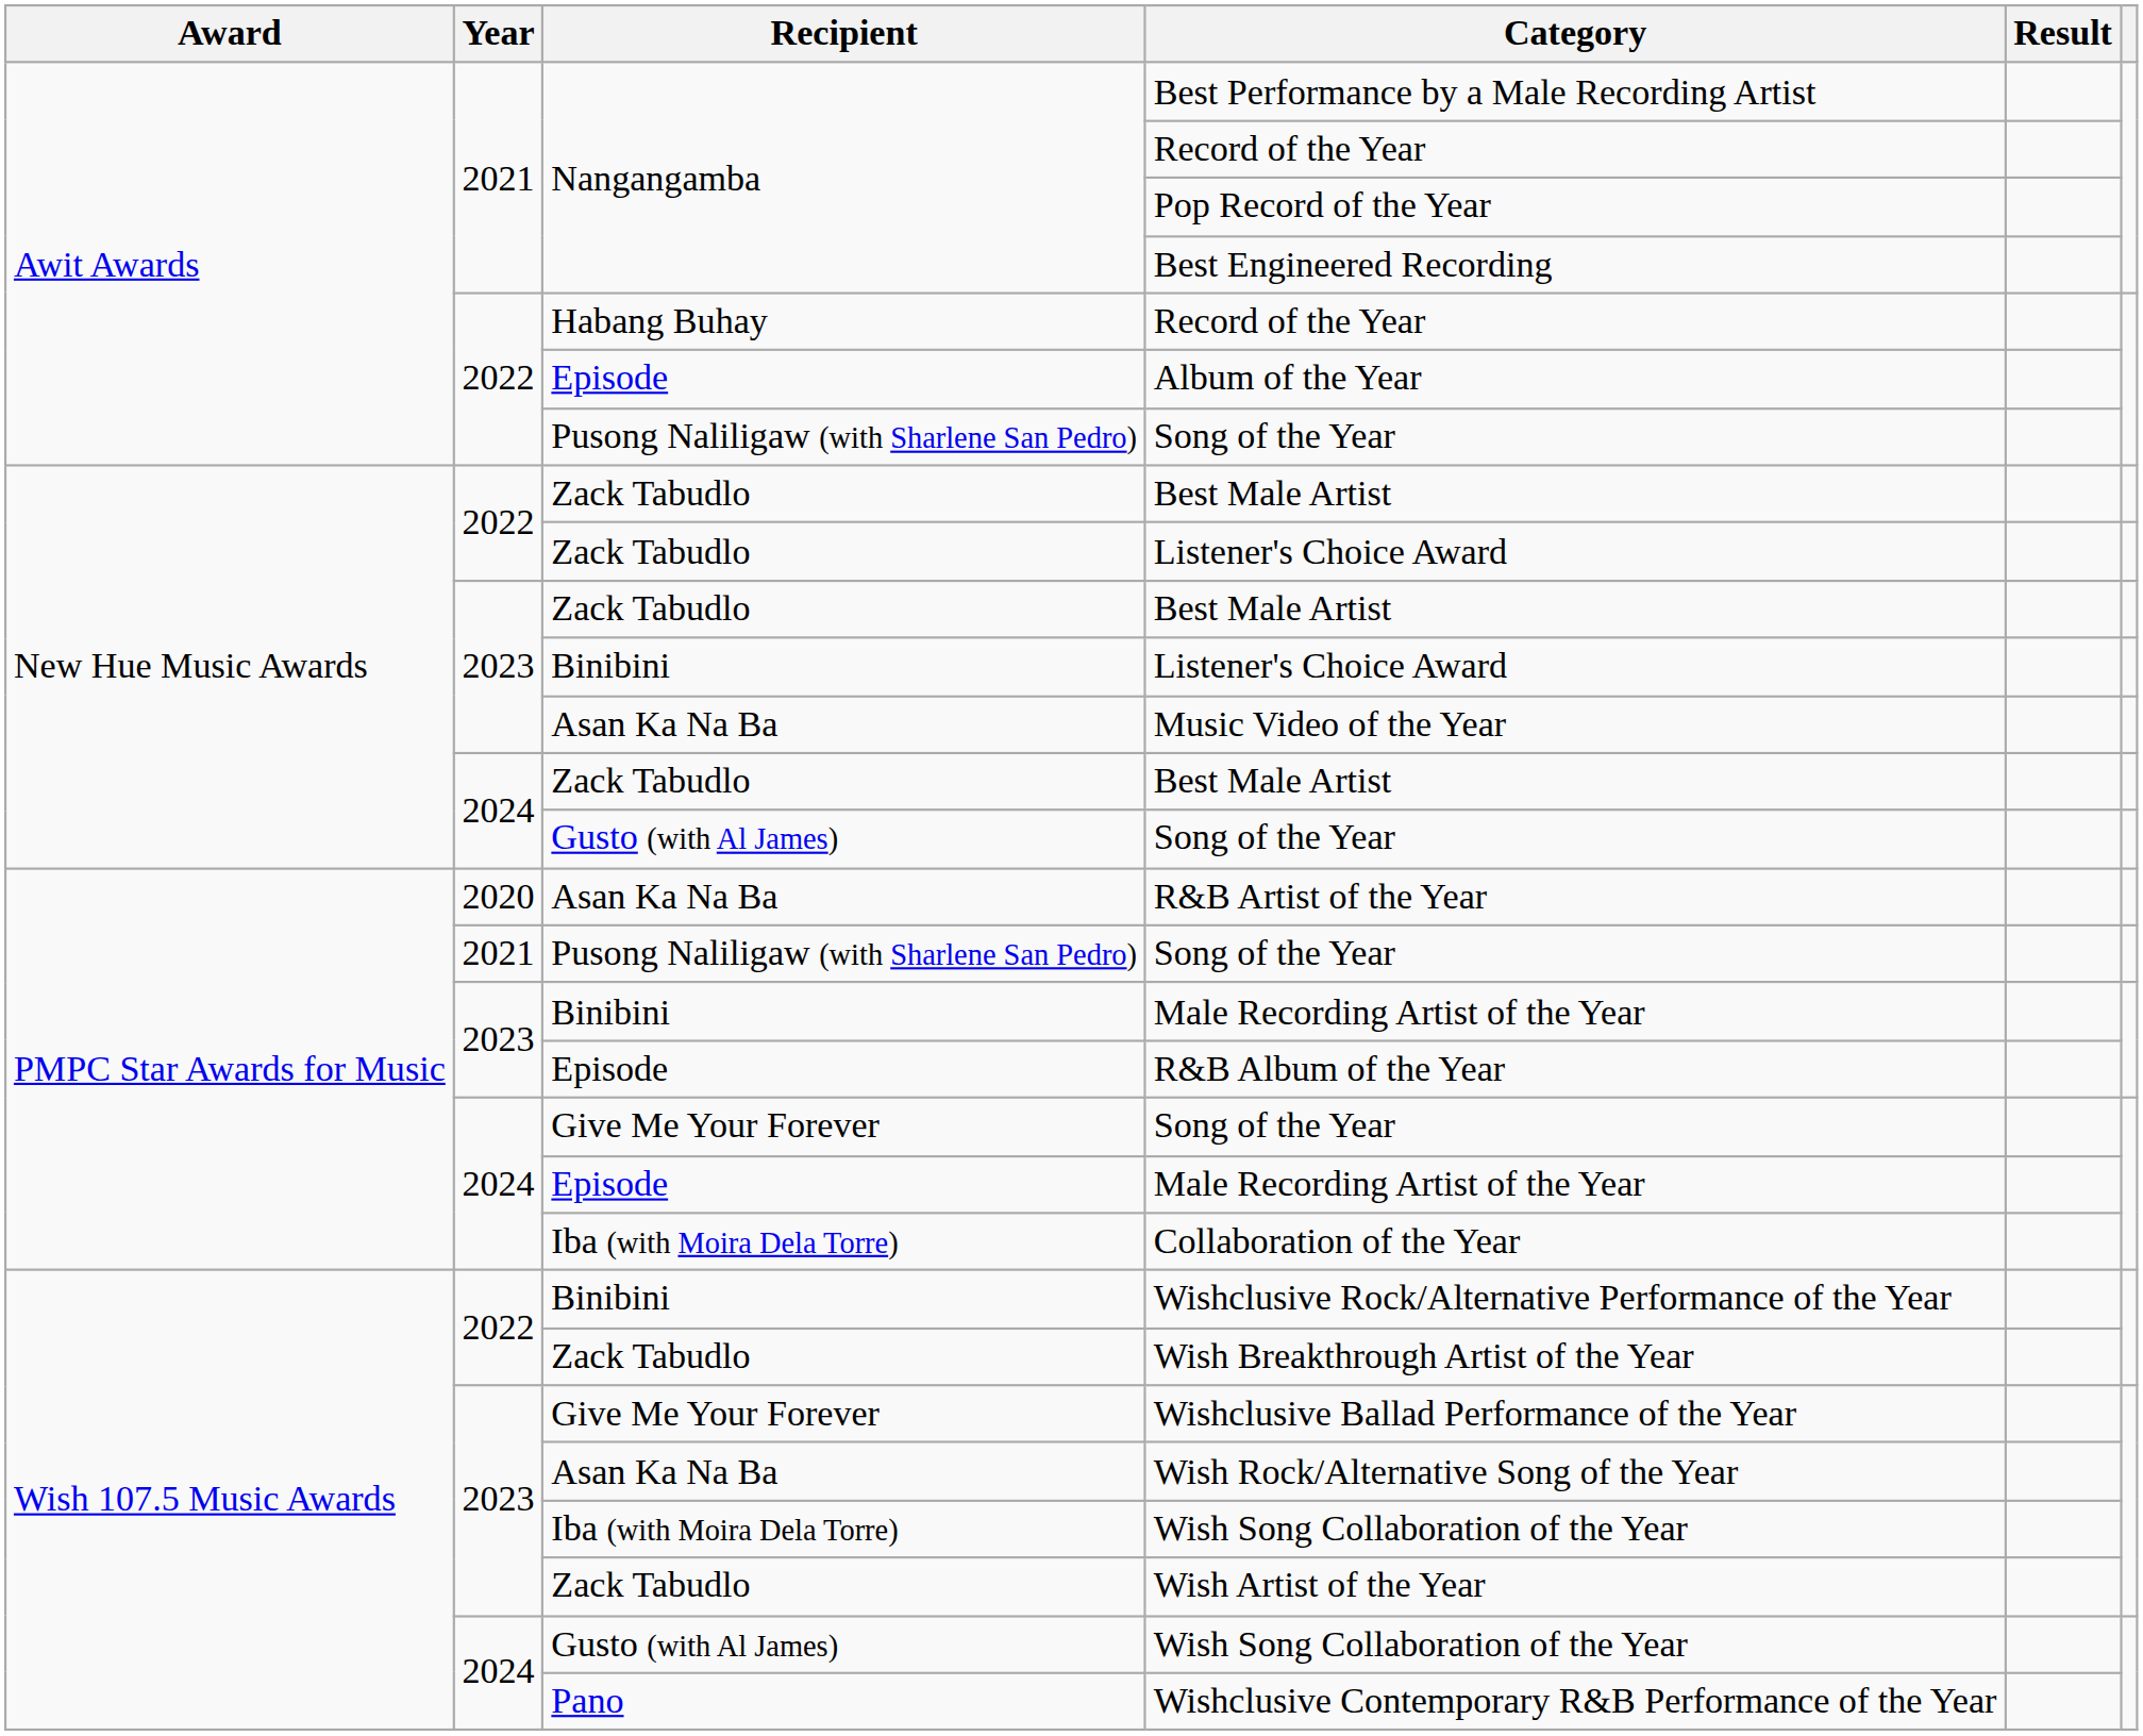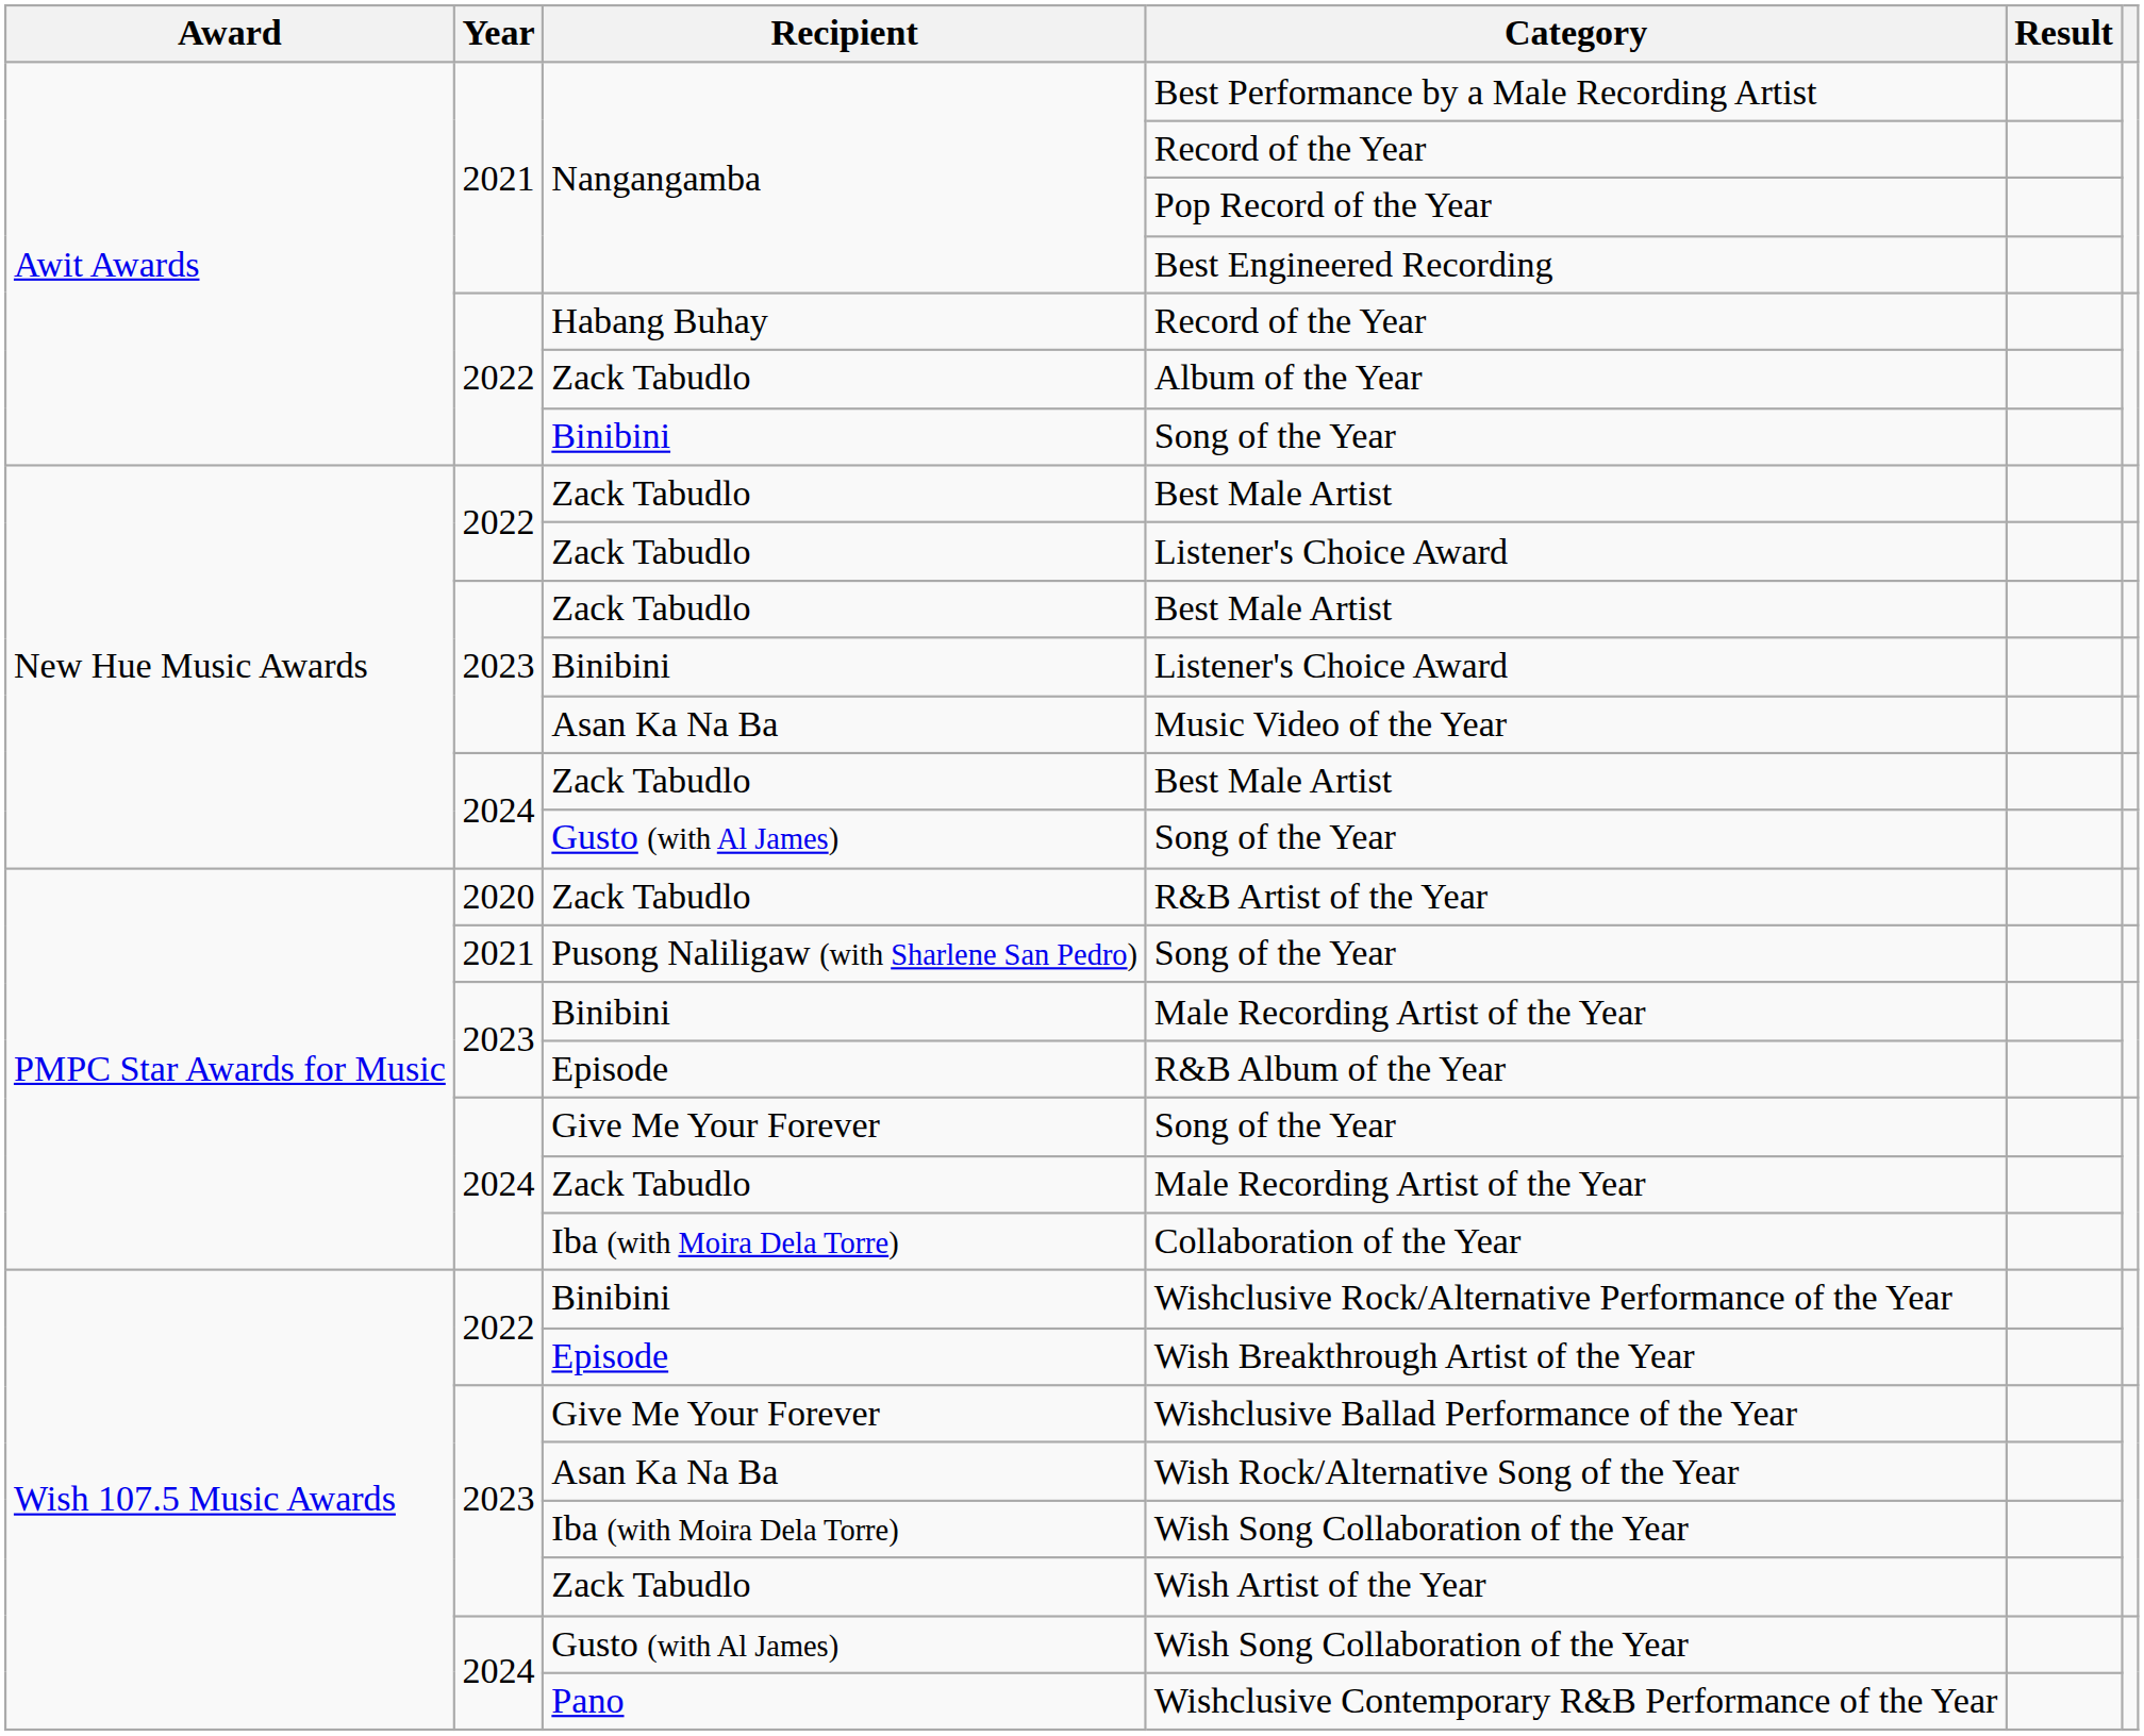Album of the Year | Recipient: Episode -> Zack Tabudlo
2022 / Song of the Year | Recipient: Pusong Naliligaw (with Sharlene San Pedro) -> Binibini
R&B Artist of the Year | Recipient: Asan Ka Na Ba -> Zack Tabudlo
2024 / Male Recording Artist of the Year | Recipient: Episode -> Zack Tabudlo
Wish Breakthrough Artist of the Year | Recipient: Zack Tabudlo -> Episode
